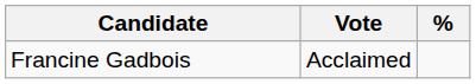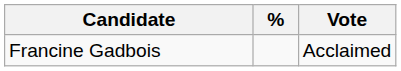columns swapped: Vote <-> %
